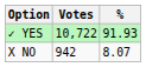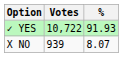X NO | Votes: 942 -> 939
